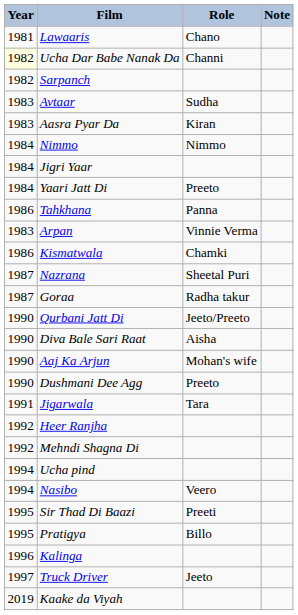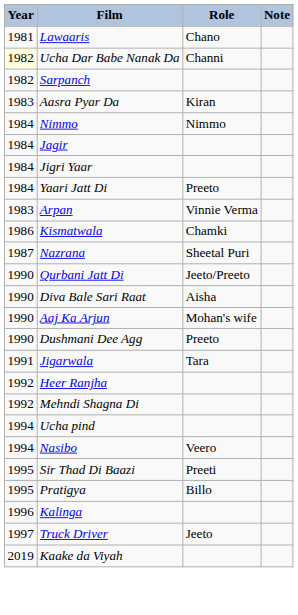- row: 1983 | Avtaar | Sudha
+ row: 1984 | Jagir
- row: 1986 | Tahkhana | Panna
- row: 1987 | Goraa | Radha takur
